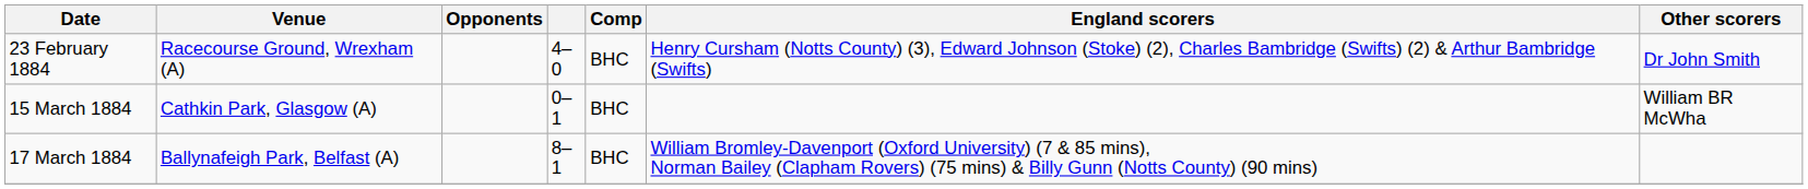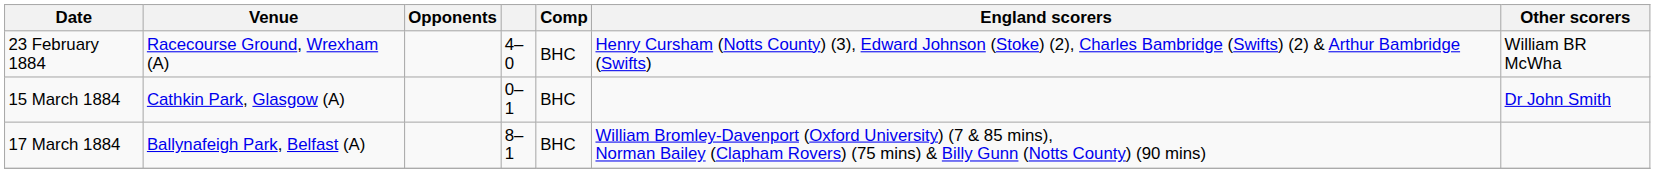23 February 1884 | Other scorers: Dr John Smith -> William BR McWha
15 March 1884 | Other scorers: William BR McWha -> Dr John Smith
